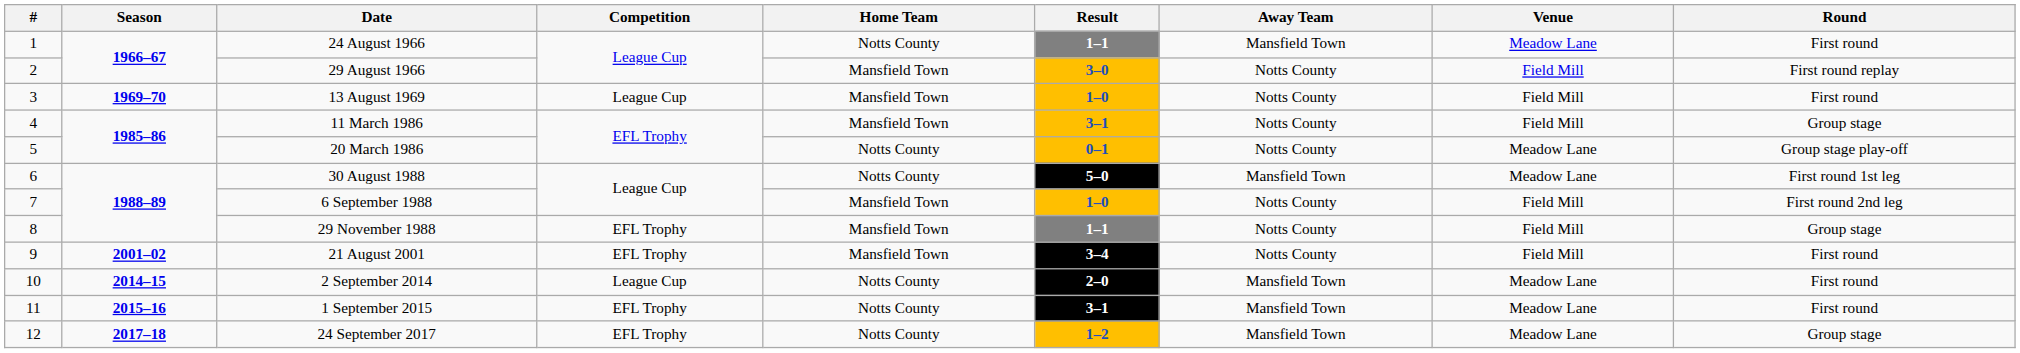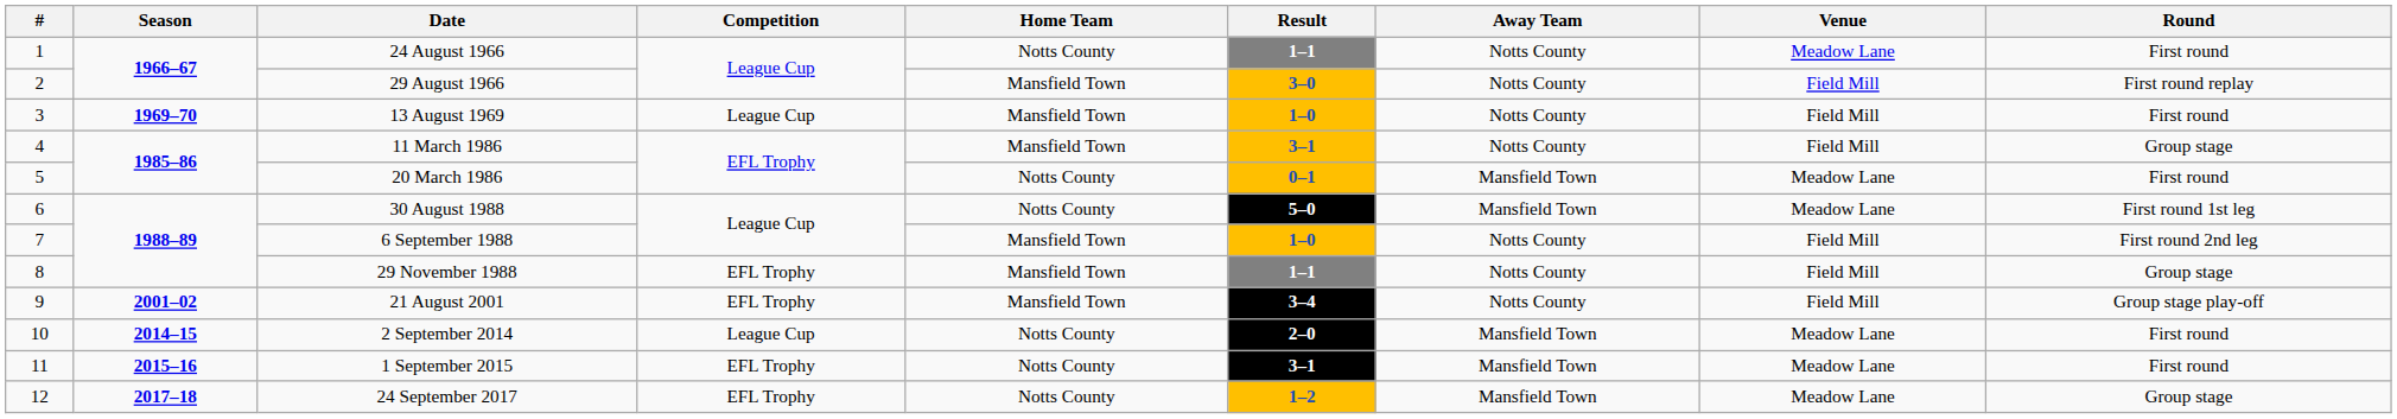24 August 1966 | Away Team: Mansfield Town -> Notts County
20 March 1986 | Away Team: Notts County -> Mansfield Town
20 March 1986 | Round: Group stage play-off -> First round
21 August 2001 | Round: First round -> Group stage play-off
